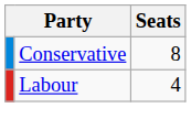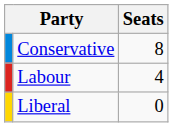+ row: Liberal | 0
